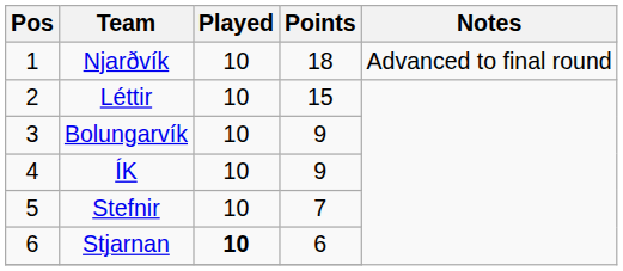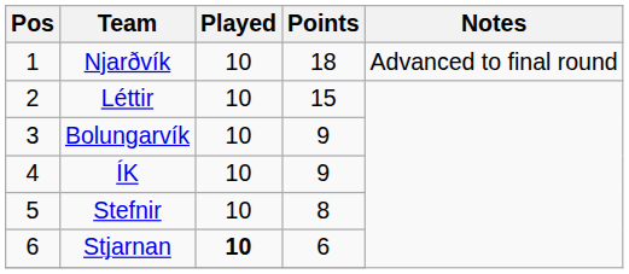Stefnir | Points: 7 -> 8
